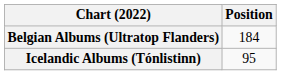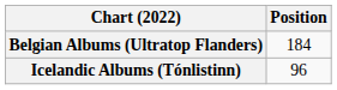Icelandic Albums (Tónlistinn) | Position: 95 -> 96
